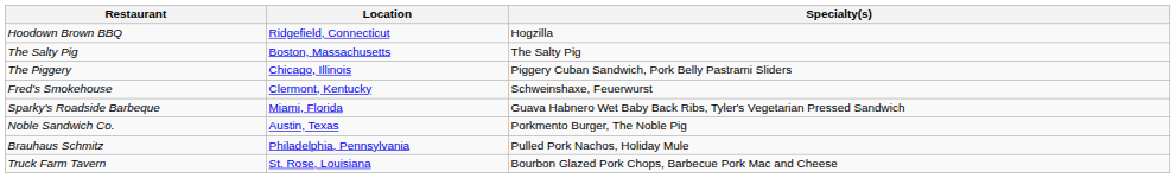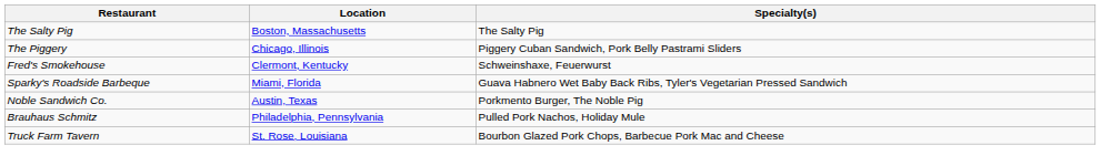- row: Hoodown Brown BBQ | Ridgefield, Connecticut | Hogzilla
